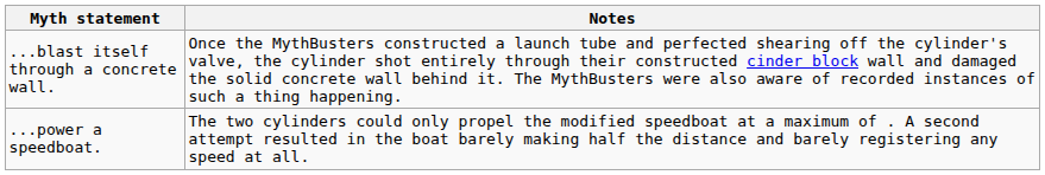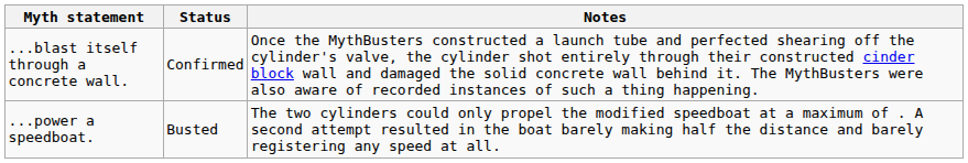+ column: Status | Confirmed | Busted
